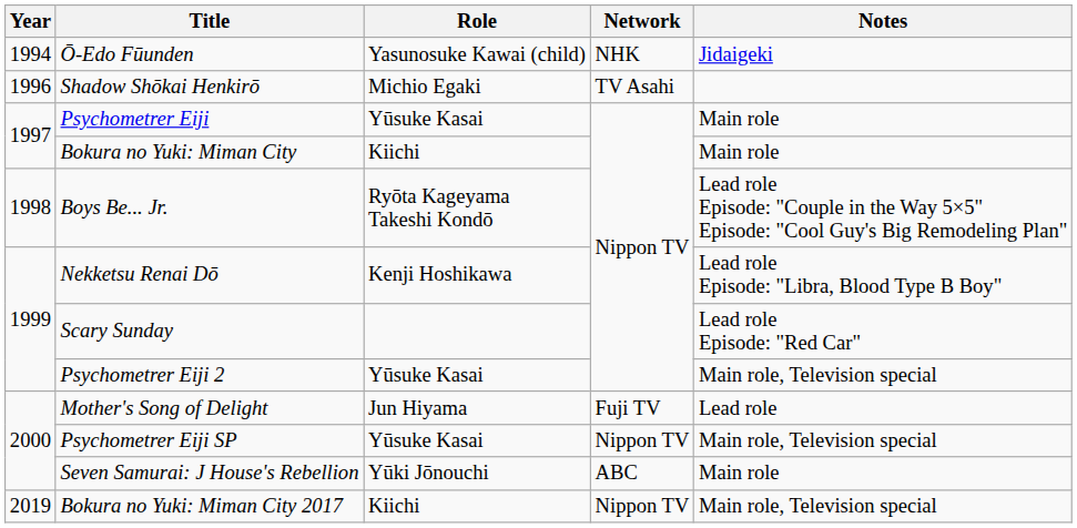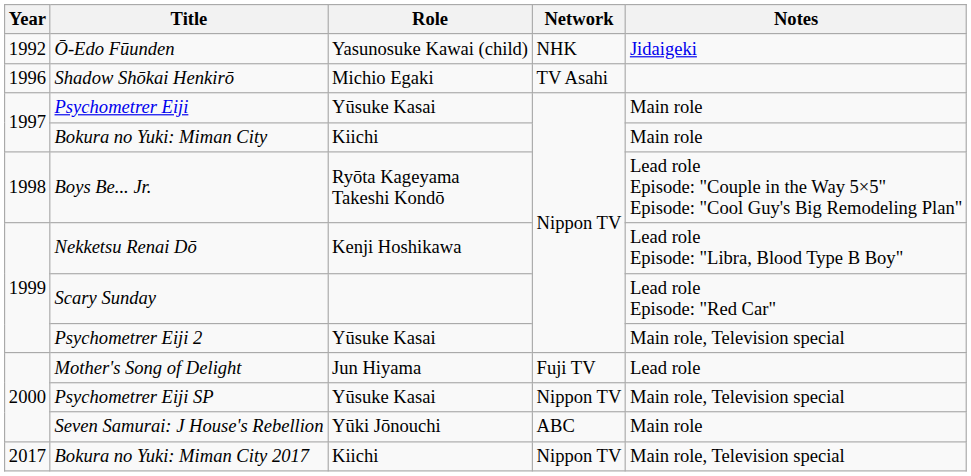Ō-Edo Fūunden | Year: 1994 -> 1992
Bokura no Yuki: Miman City 2017 | Year: 2019 -> 2017
